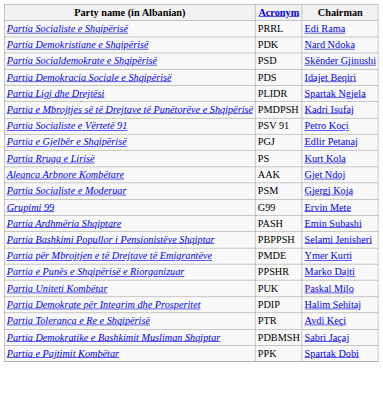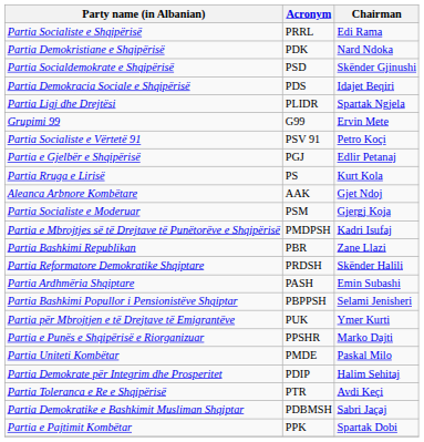rows swapped: Grupimi 99 <-> Partia e Mbrojtjes së të Drejtave të Punëtorëve e Shqipërisë
+ row: Partia Bashkimi Republikan | PBR | Zane Llazi
+ row: Partia Reformatore Demokratike Shqiptare | PRDSH | Skënder Halili
Partia për Mbrojtjen e të Drejtave të Emigrantëve | Acronym: PMDE -> PUK
Partia Uniteti Kombëtar | Acronym: PUK -> PMDE
